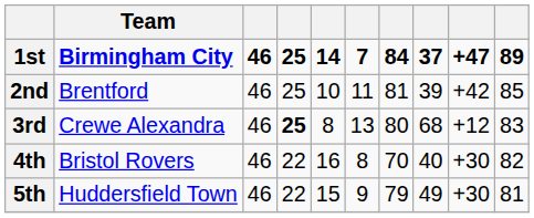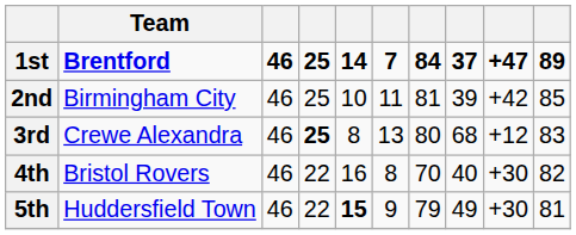1st | Team: Birmingham City -> Brentford
2nd | Team: Brentford -> Birmingham City
5th | column 5: normal -> bold
